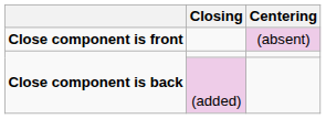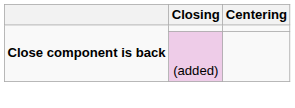- row: Close component is front | (absent)
